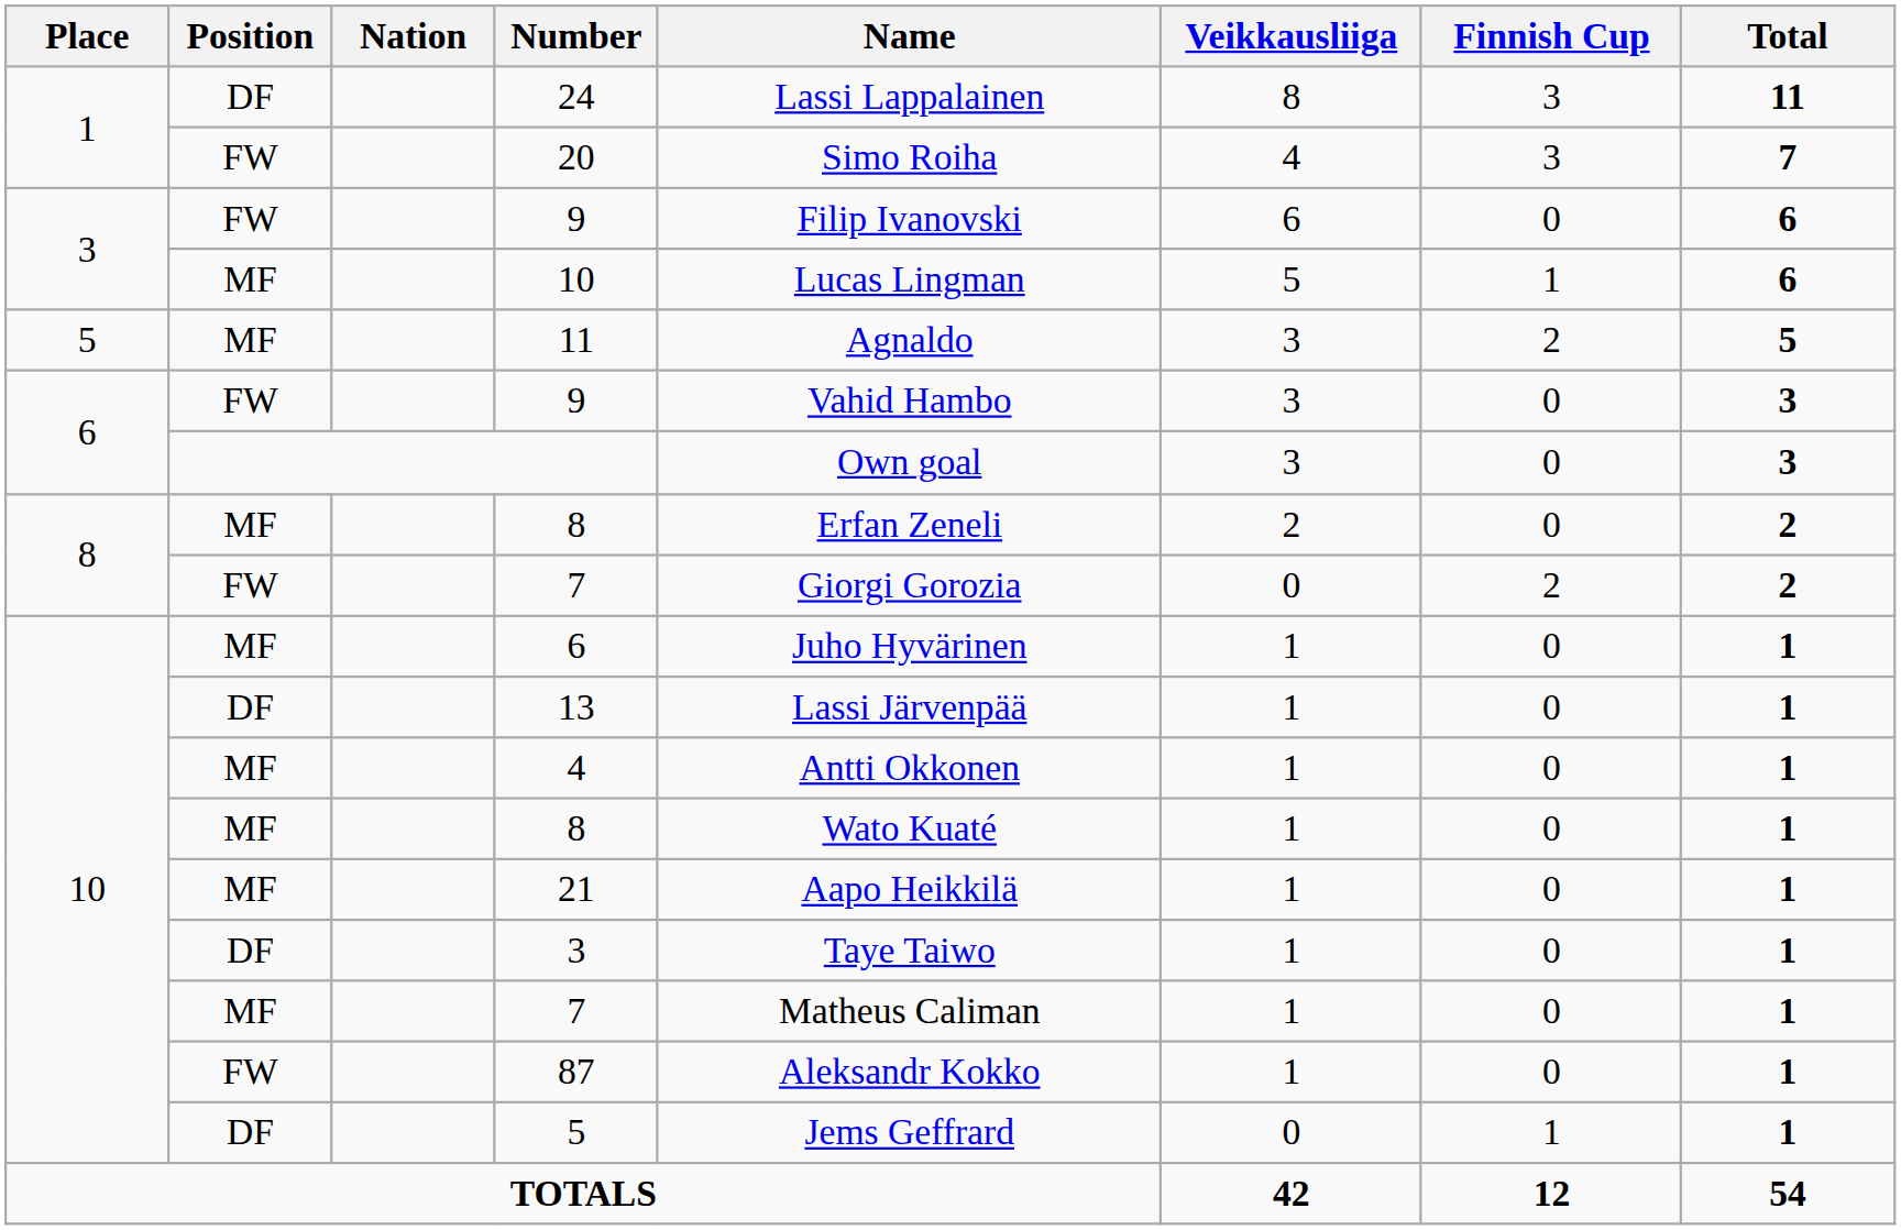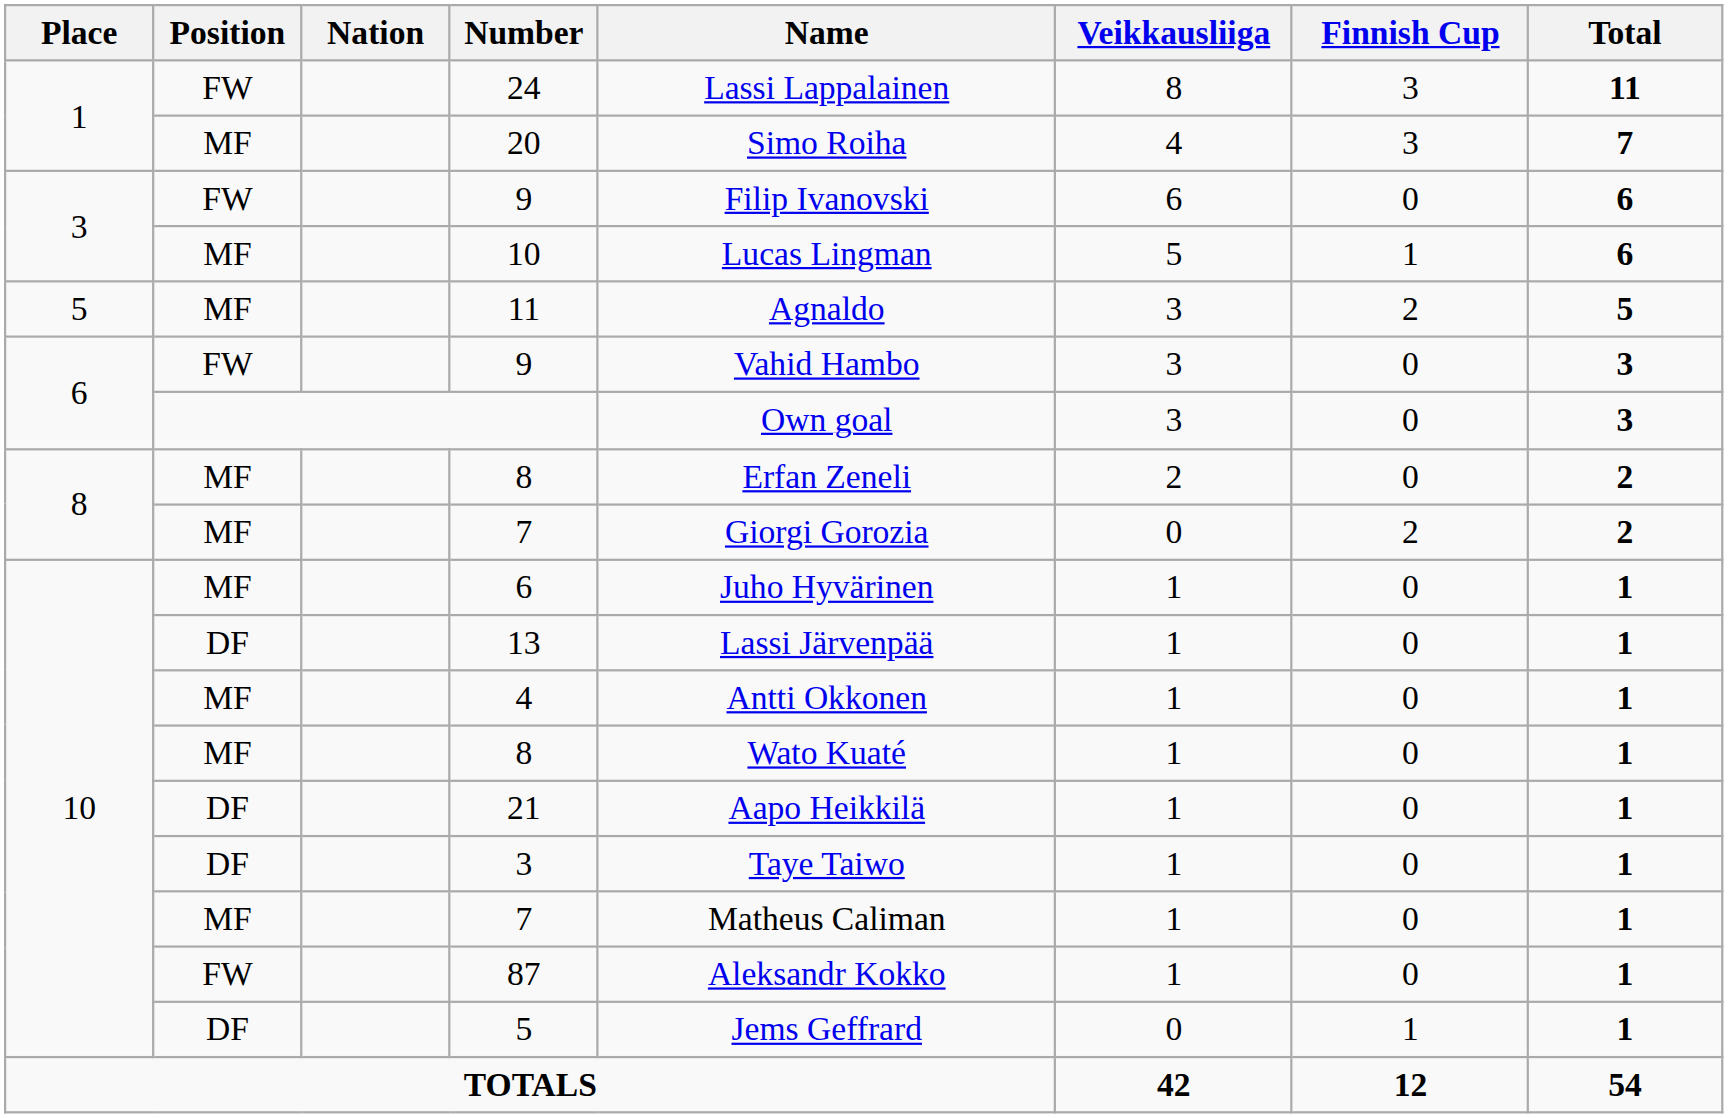24 | Position: DF -> FW
20 | Position: FW -> MF
8 / 7 | Position: FW -> MF
21 | Position: MF -> DF
